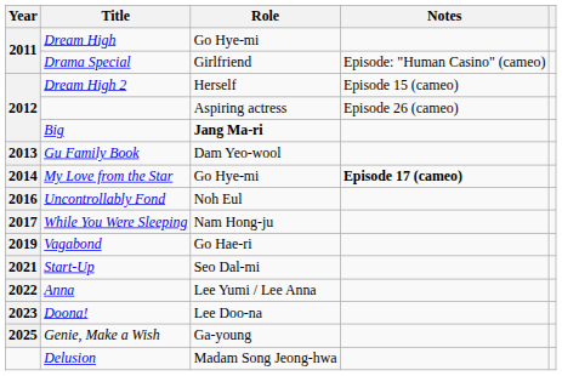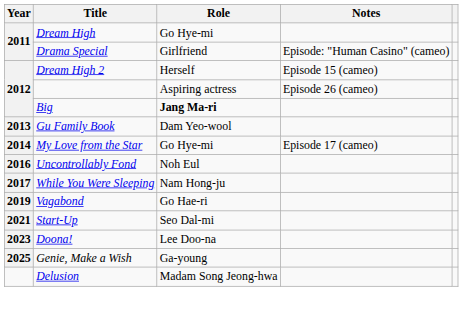My Love from the Star | Notes: bold -> normal
- row: 2022 | Anna | Lee Yumi / Lee Anna
